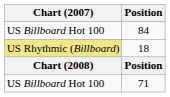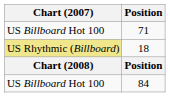rows swapped: 84 <-> 71
